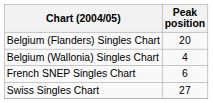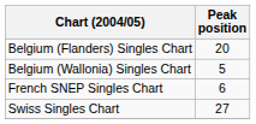Belgium (Wallonia) Singles Chart | Peak position: 4 -> 5
